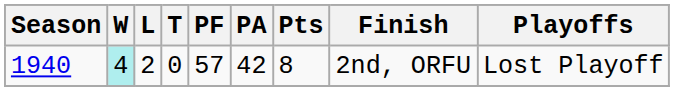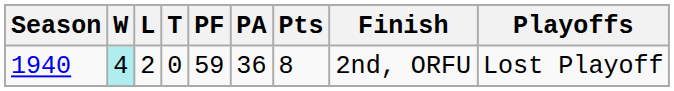1940 | PF: 57 -> 59
1940 | PA: 42 -> 36
